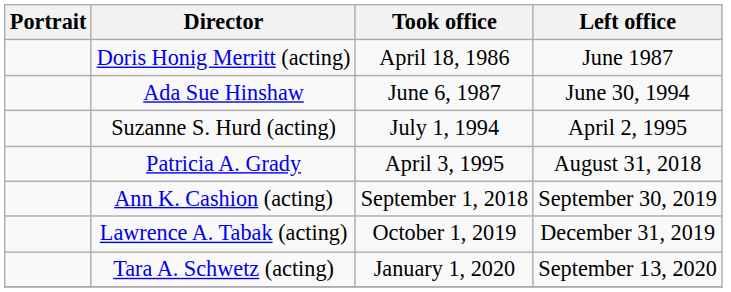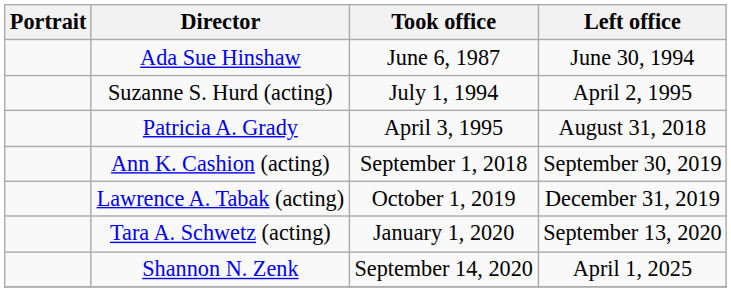- row: Doris Honig Merritt (acting) | April 18, 1986 | June 1987
+ row: Shannon N. Zenk | September 14, 2020 | April 1, 2025
